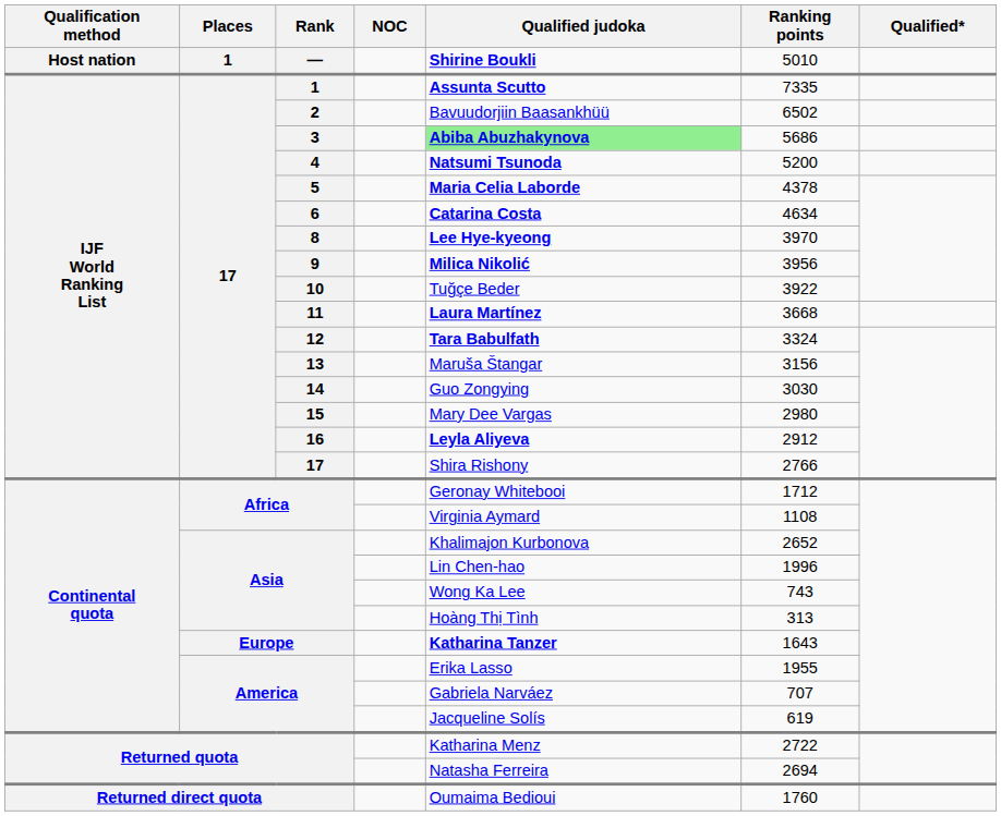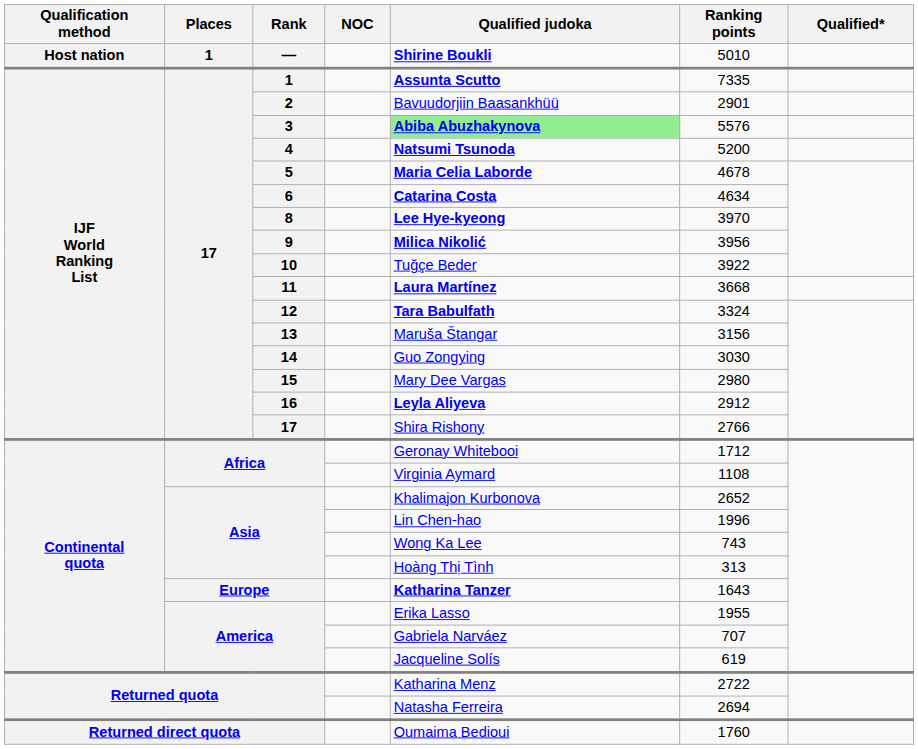2 | Ranking points: 6502 -> 2901
3 | Ranking points: 5686 -> 5576
5 | Ranking points: 4378 -> 4678
